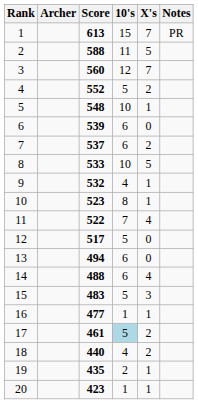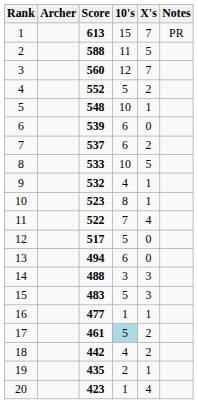14 | 10's: 6 -> 3
14 | X's: 4 -> 3
18 | Score: 440 -> 442
20 | X's: 1 -> 4
